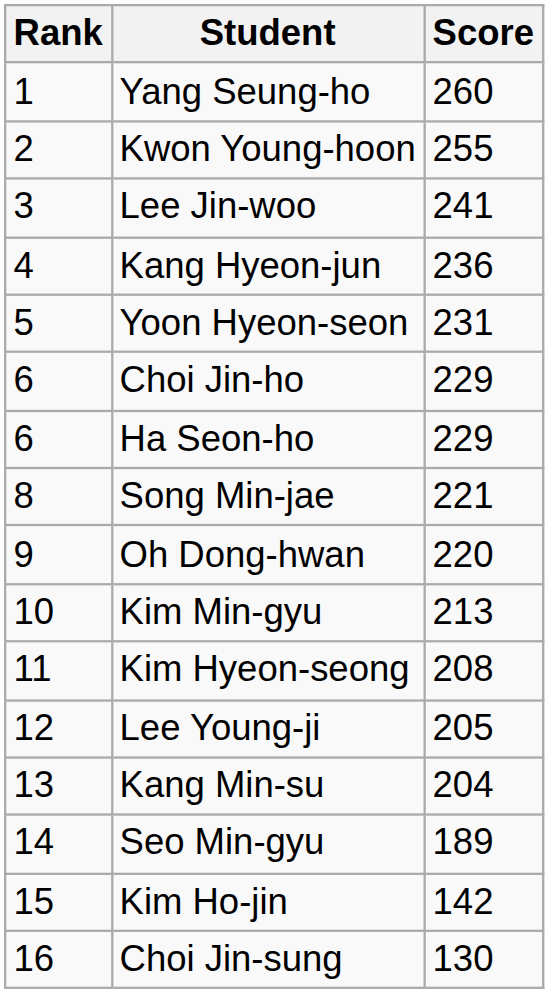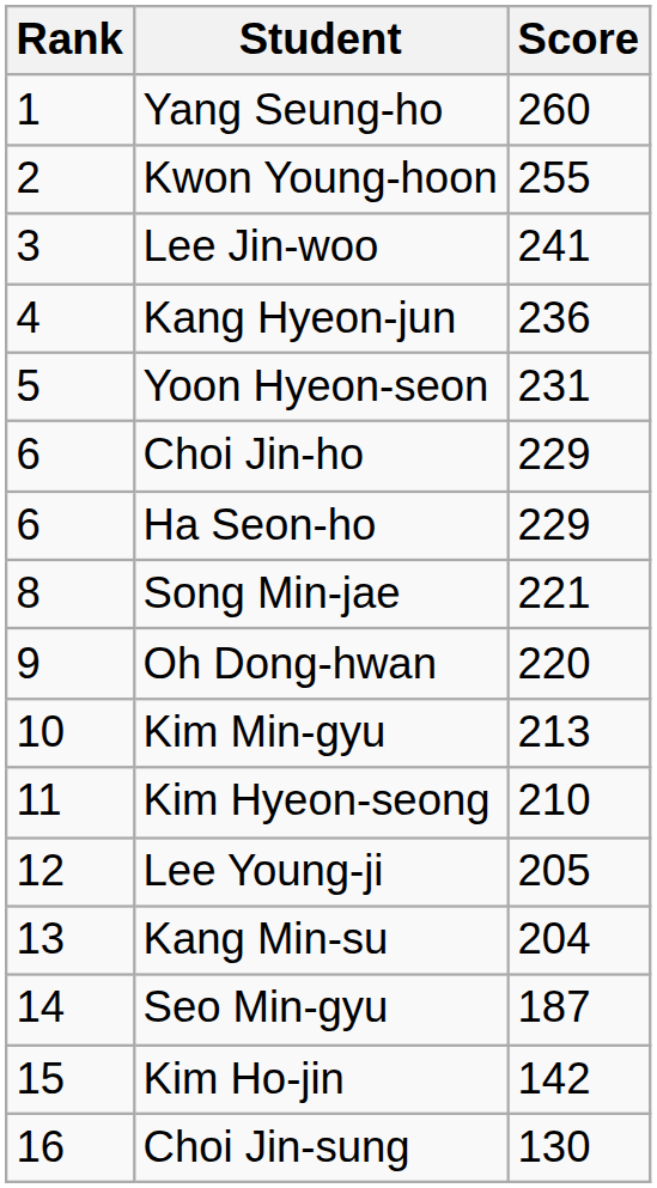Kim Hyeon-seong | Score: 208 -> 210
Seo Min-gyu | Score: 189 -> 187
